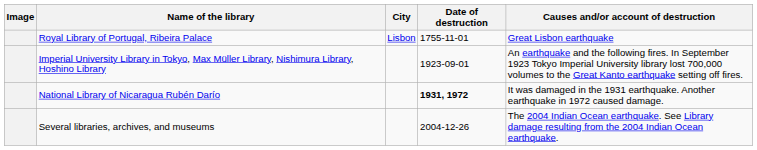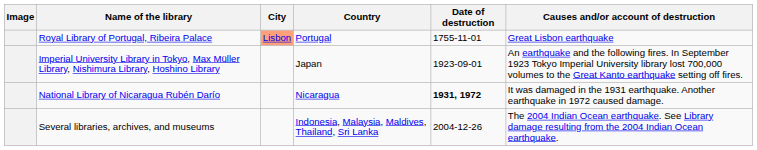+ column: Country | Portugal | Japan | Nicaragua | Indonesia, Malaysia, Maldives, Thailand, Sri Lanka
Royal Library of Portugal, Ribeira Palace | City: no background -> lightsalmon background
